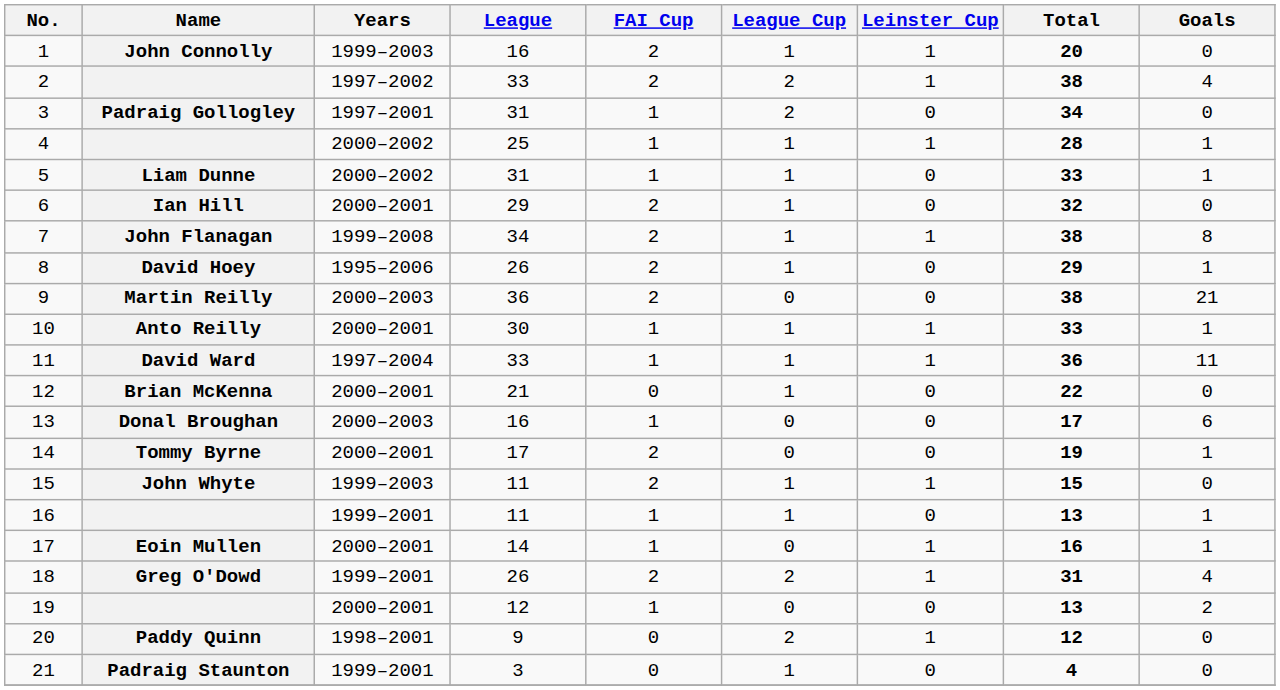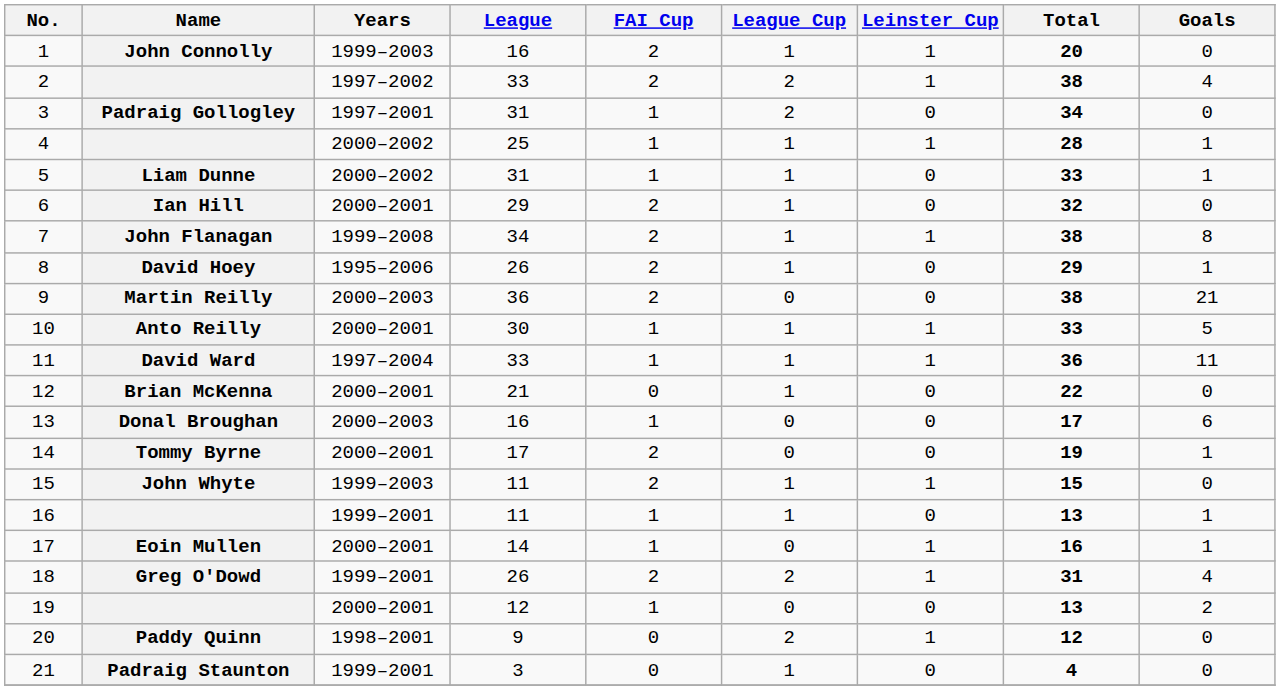10 | Goals: 1 -> 5
